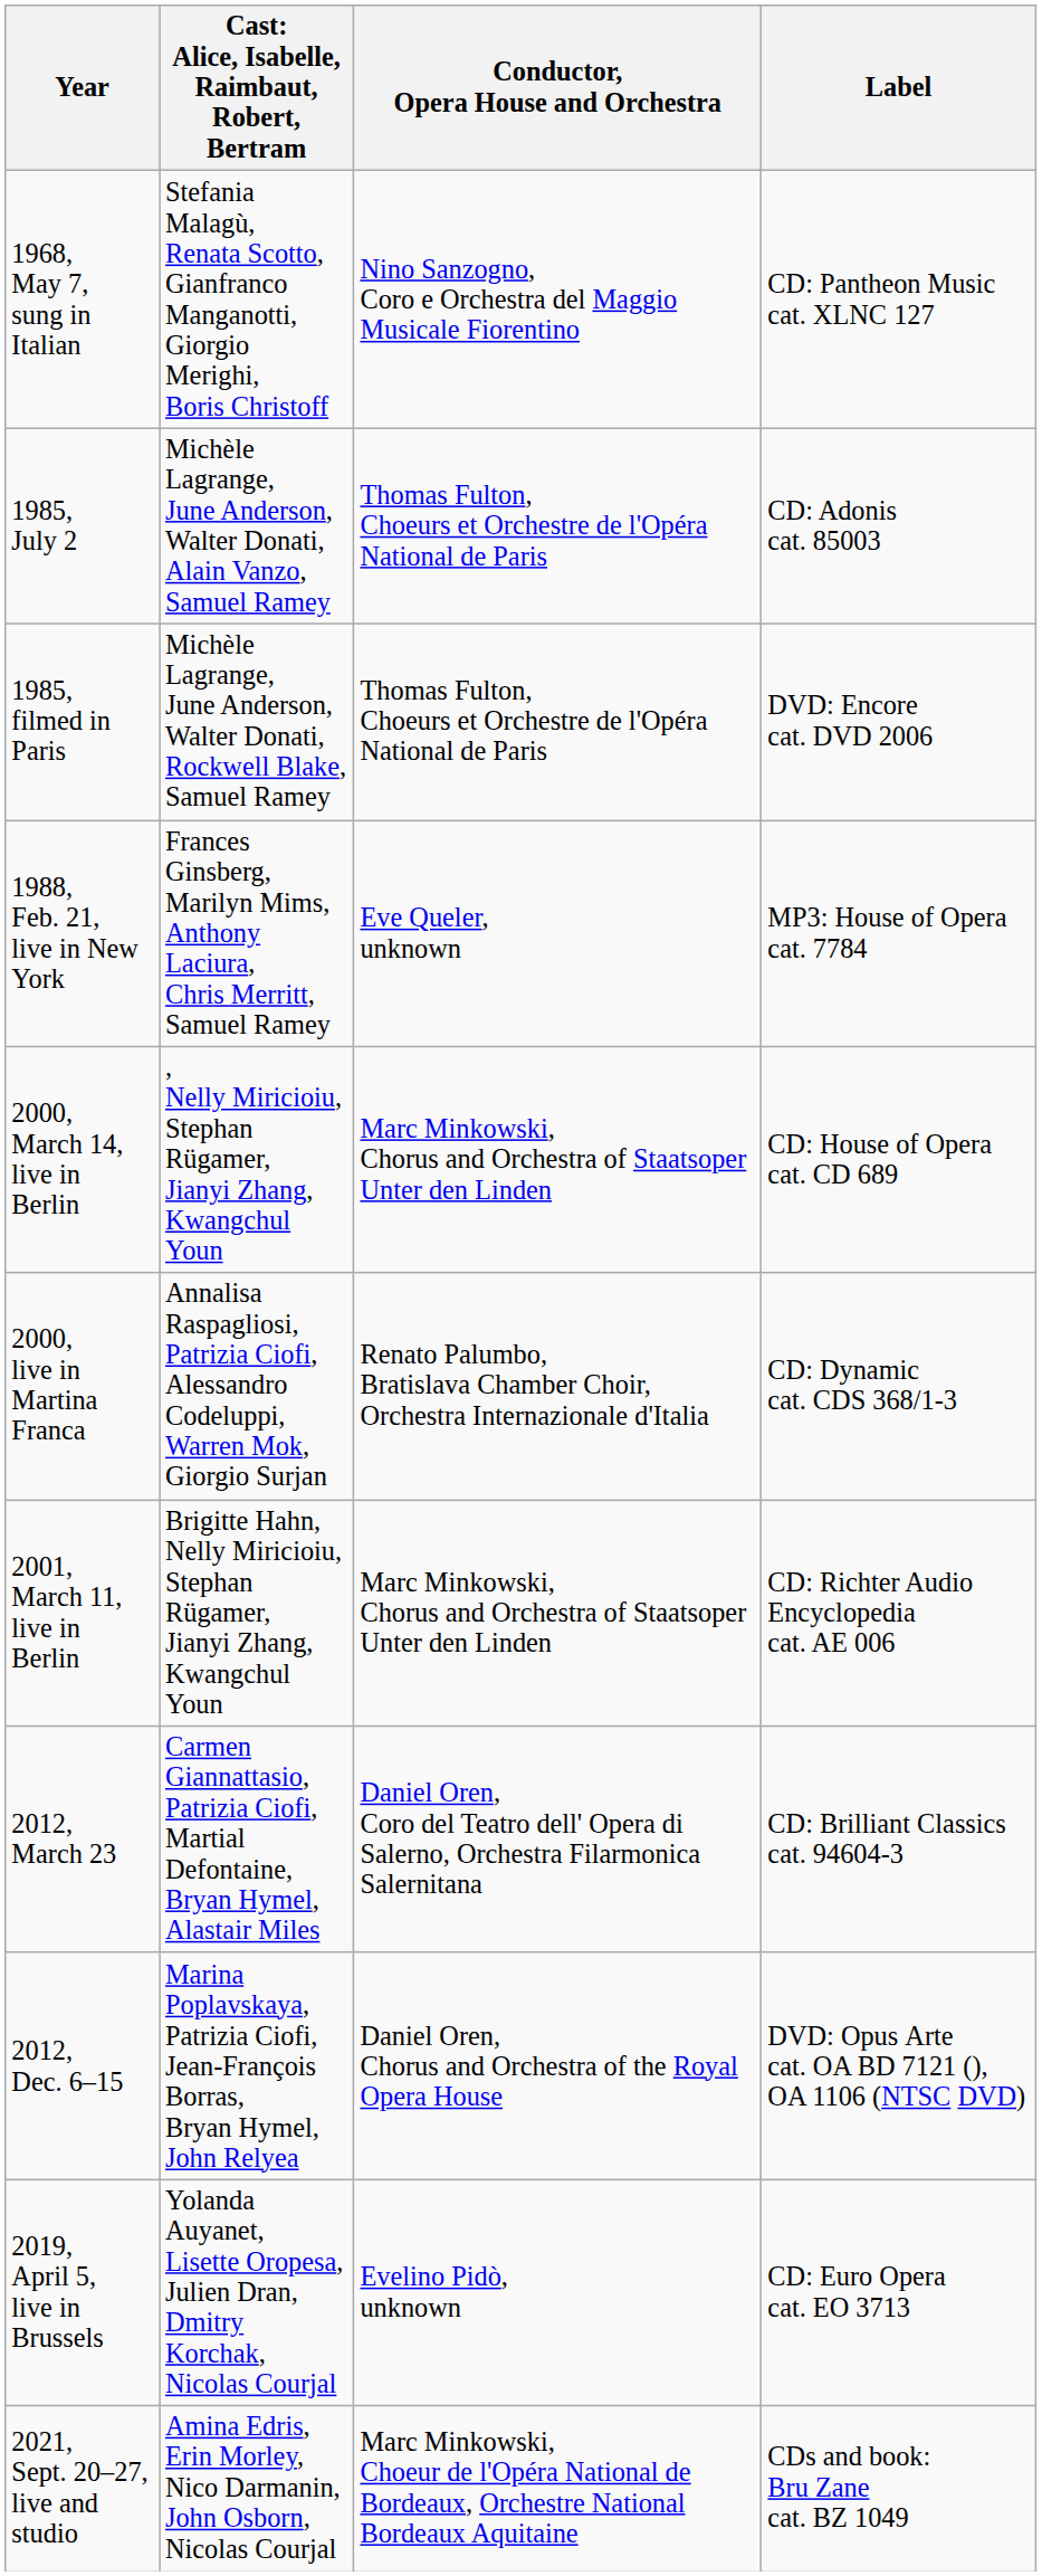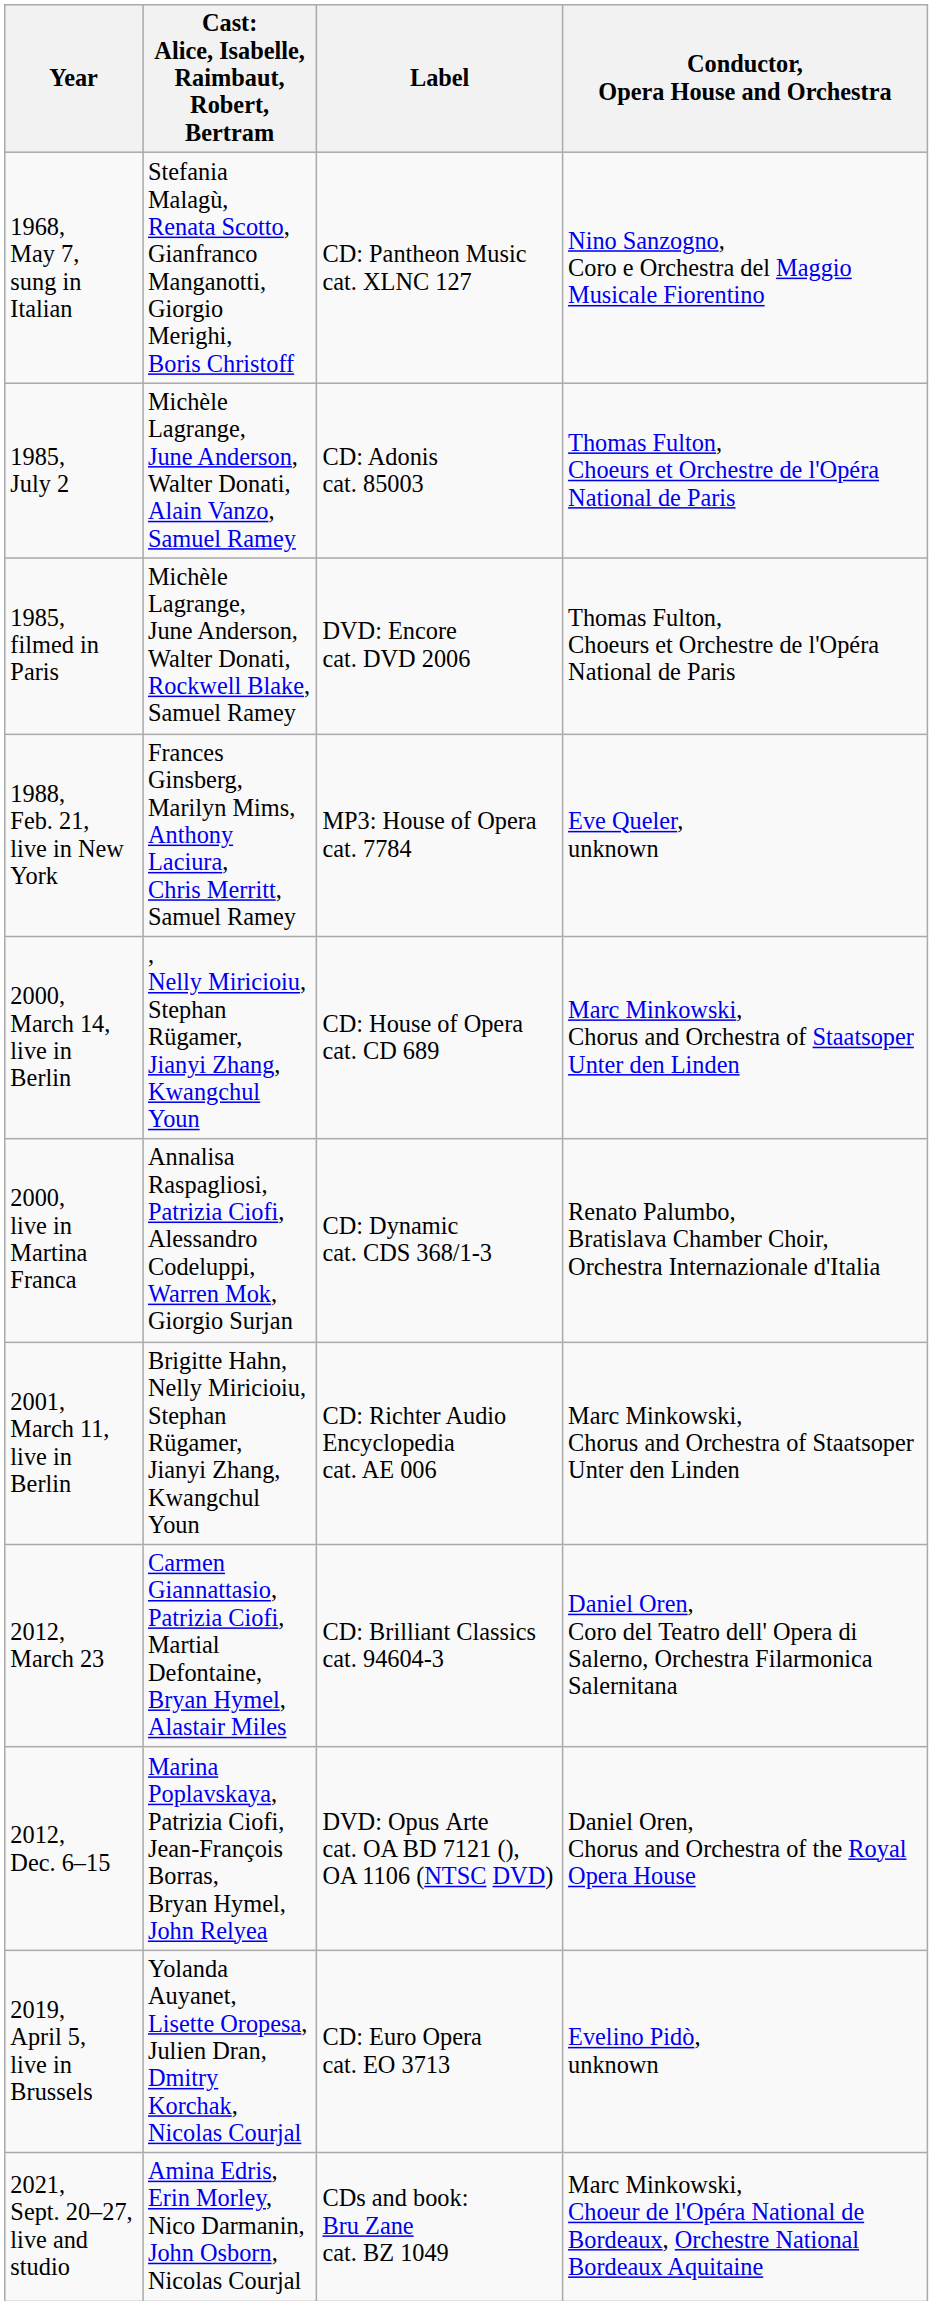columns swapped: Conductor, Opera House and Orchestra <-> Label
